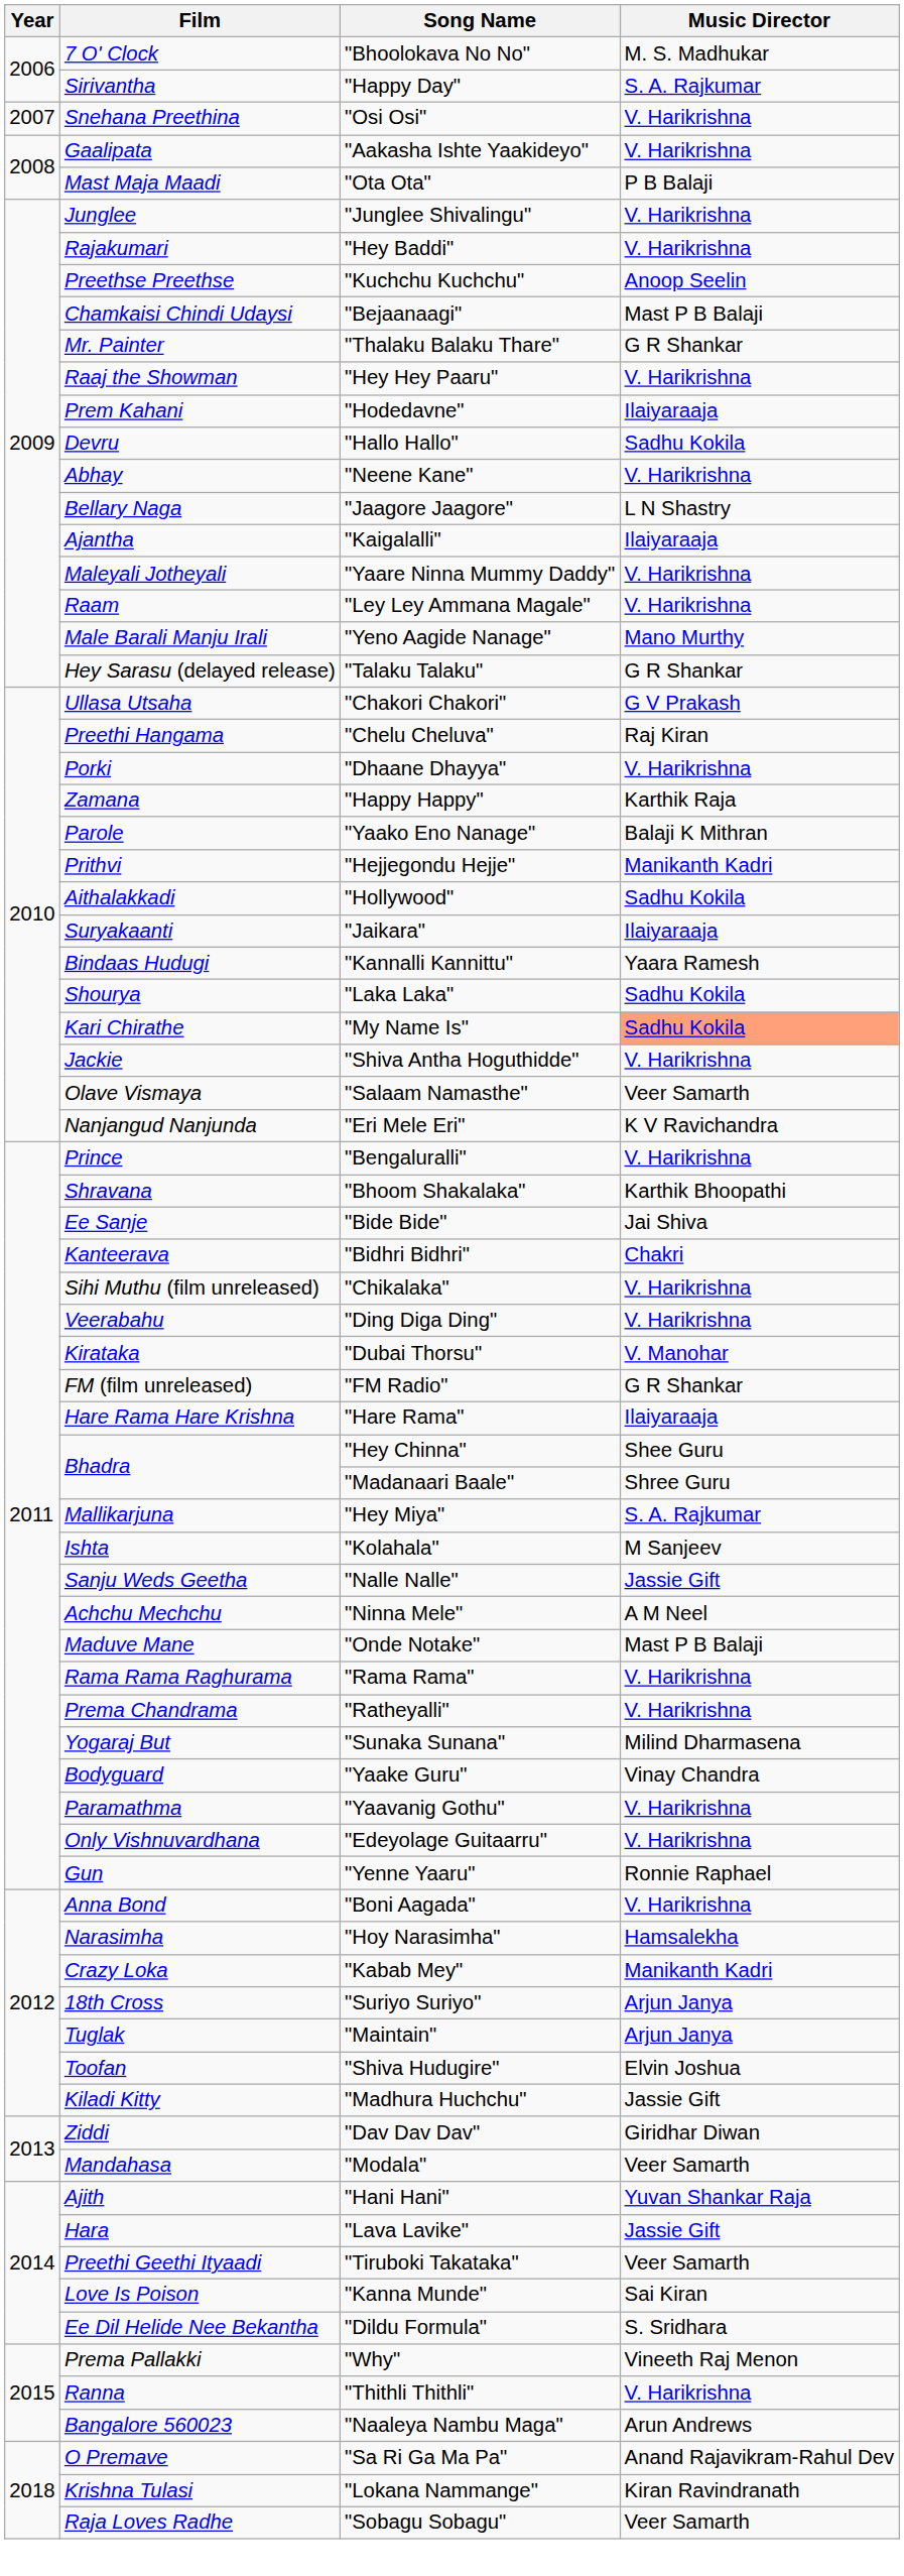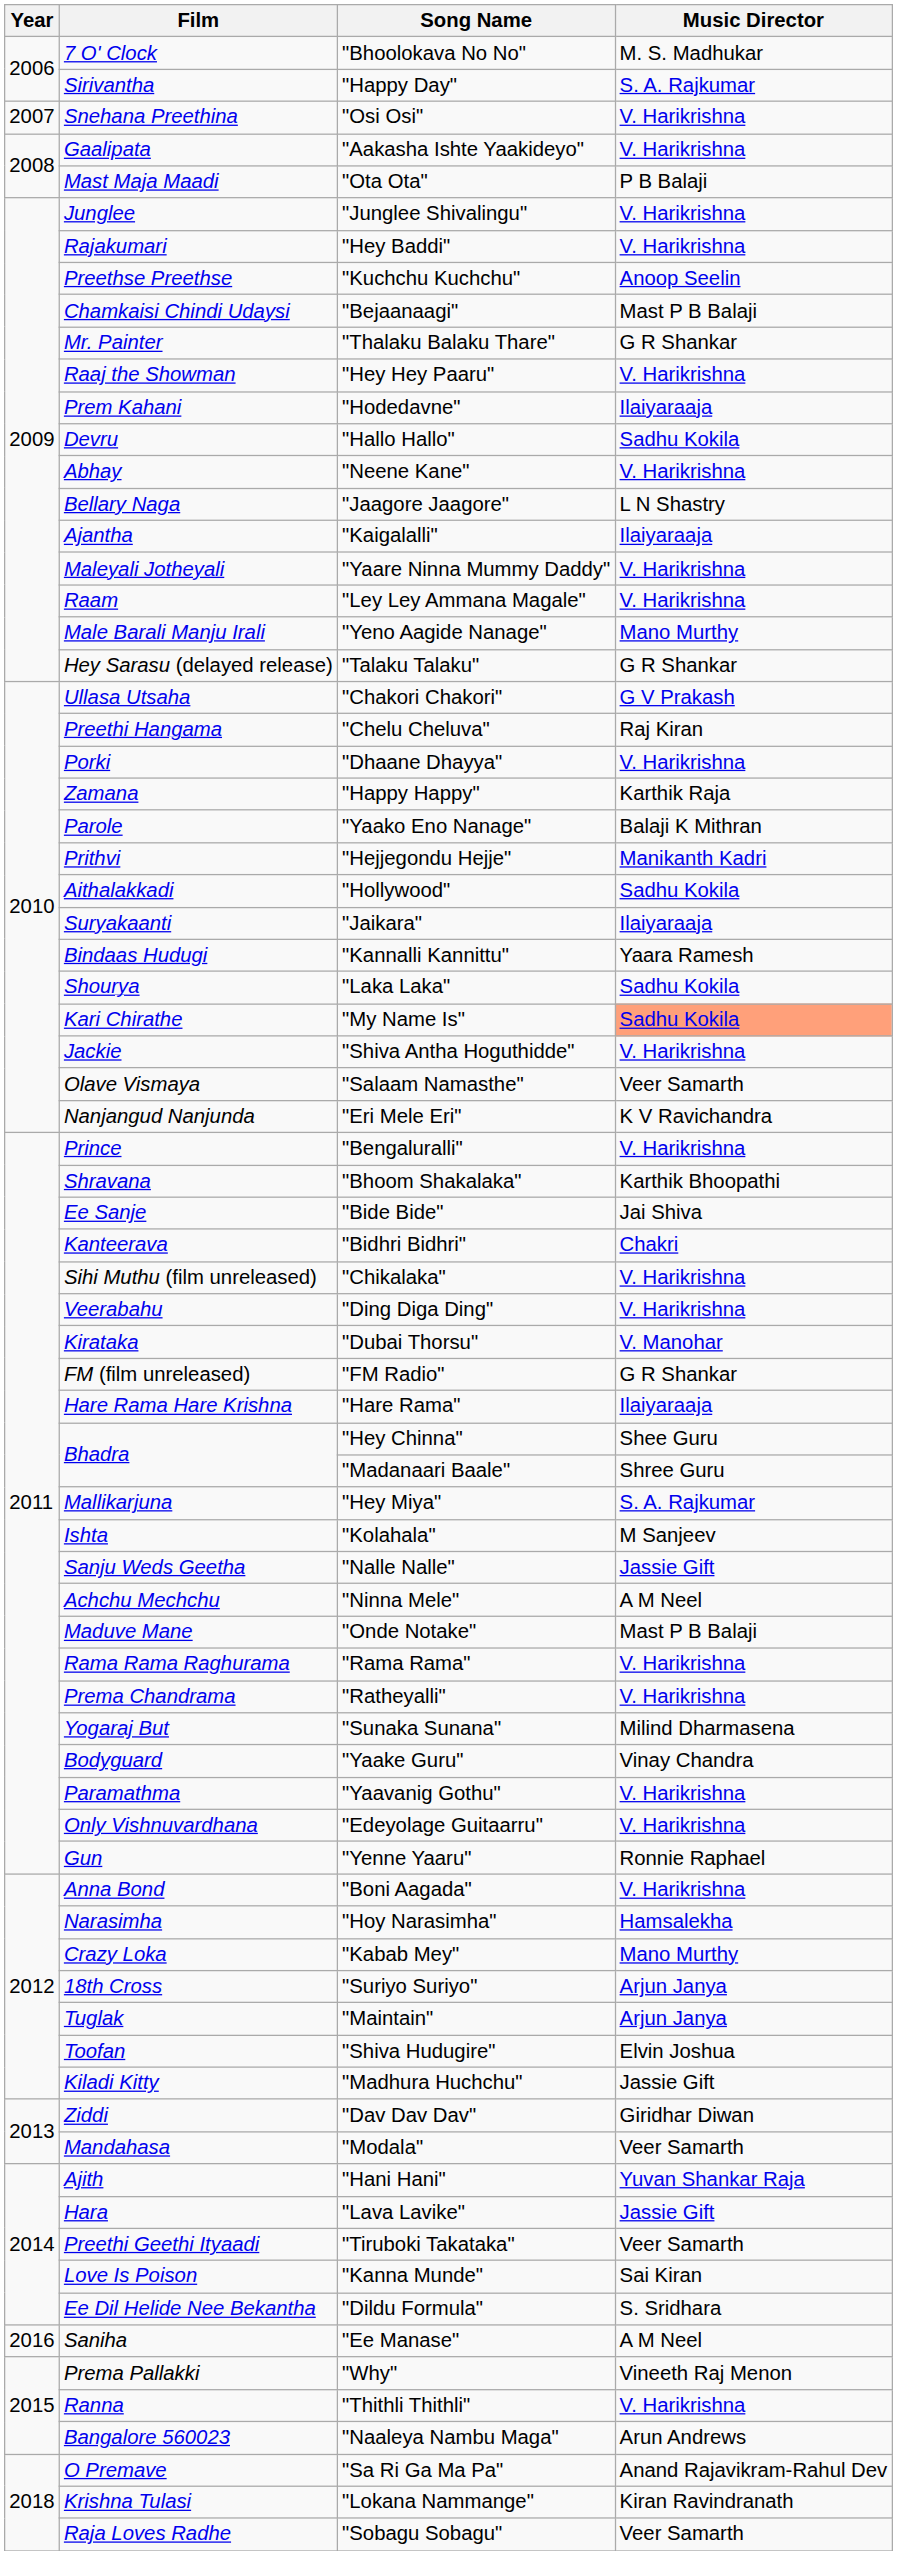"Kabab Mey" | Music Director: Manikanth Kadri -> Mano Murthy
+ row: 2016 | Saniha | "Ee Manase" | A M Neel
